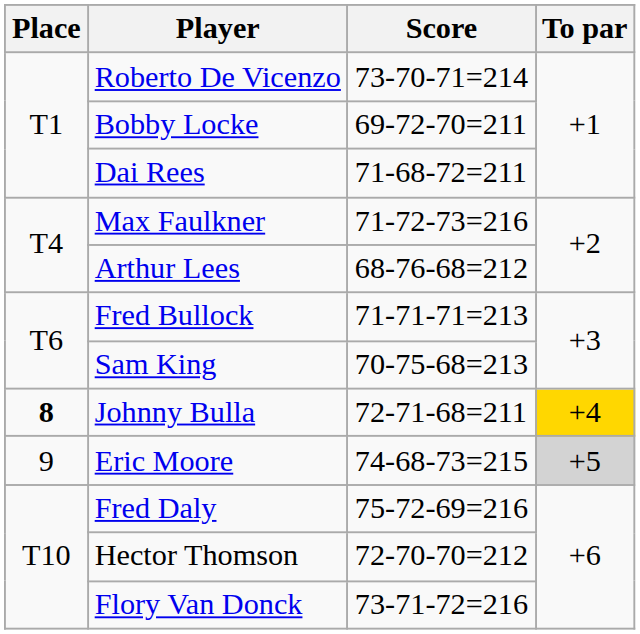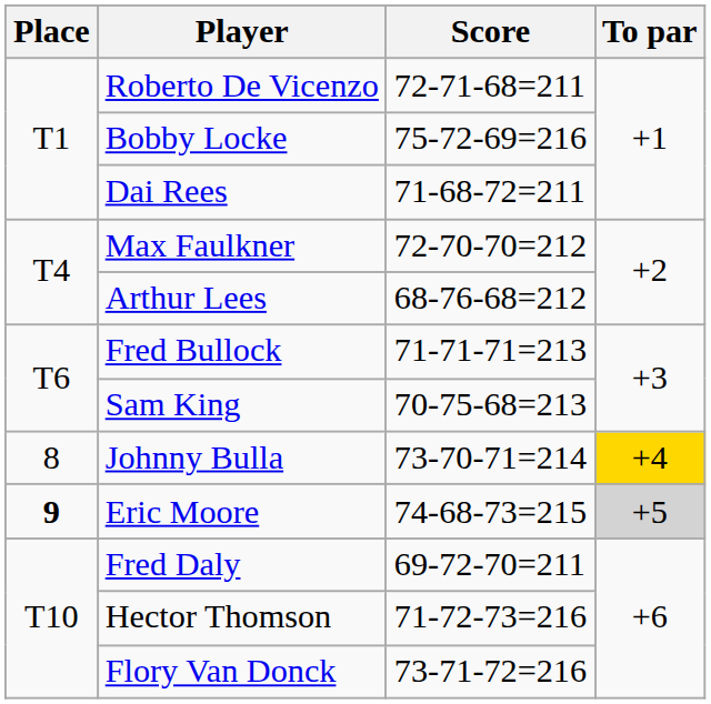Roberto De Vicenzo | Score: 73-70-71=214 -> 72-71-68=211
Bobby Locke | Score: 69-72-70=211 -> 75-72-69=216
Max Faulkner | Score: 71-72-73=216 -> 72-70-70=212
Johnny Bulla | Place: bold -> normal
Johnny Bulla | Score: 72-71-68=211 -> 73-70-71=214
Eric Moore | Place: normal -> bold
Fred Daly | Score: 75-72-69=216 -> 69-72-70=211
Hector Thomson | Score: 72-70-70=212 -> 71-72-73=216
